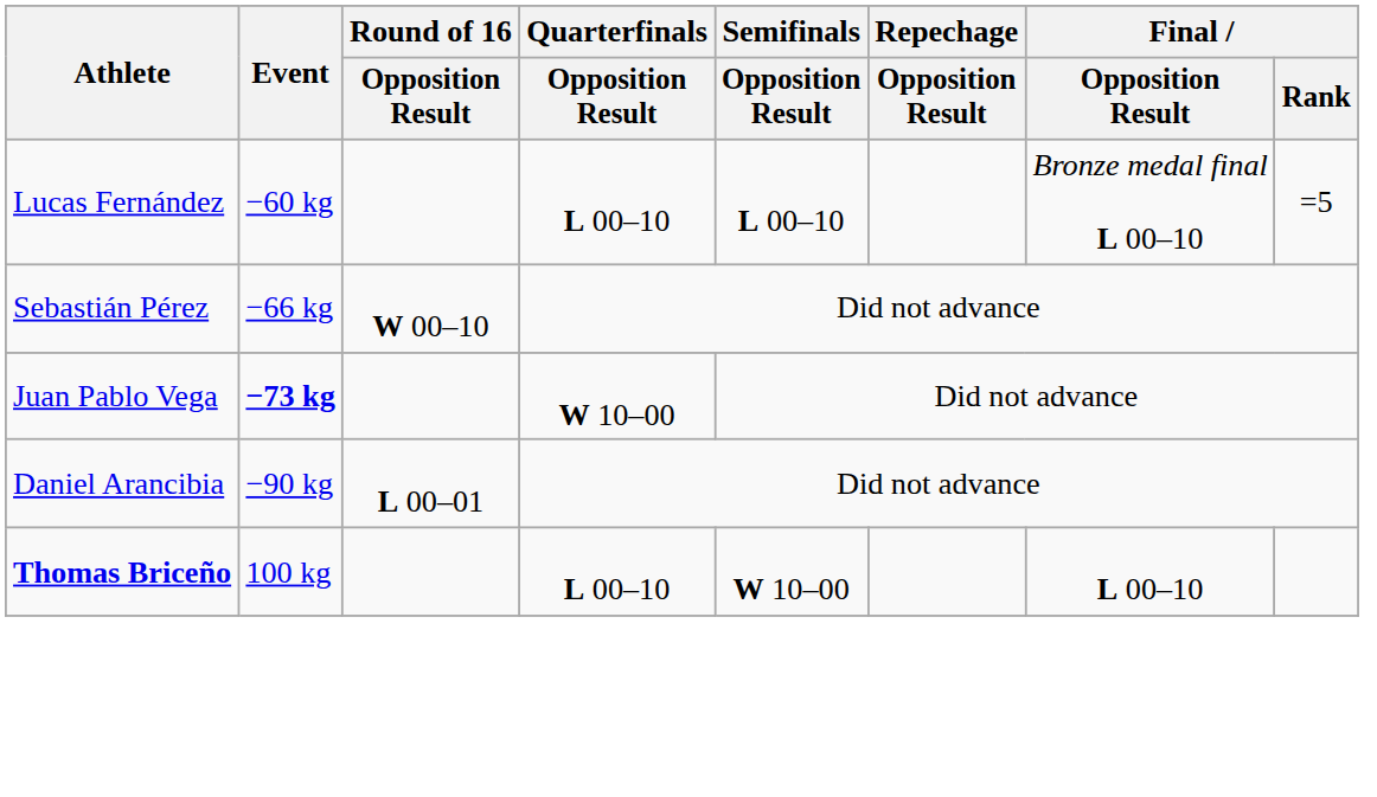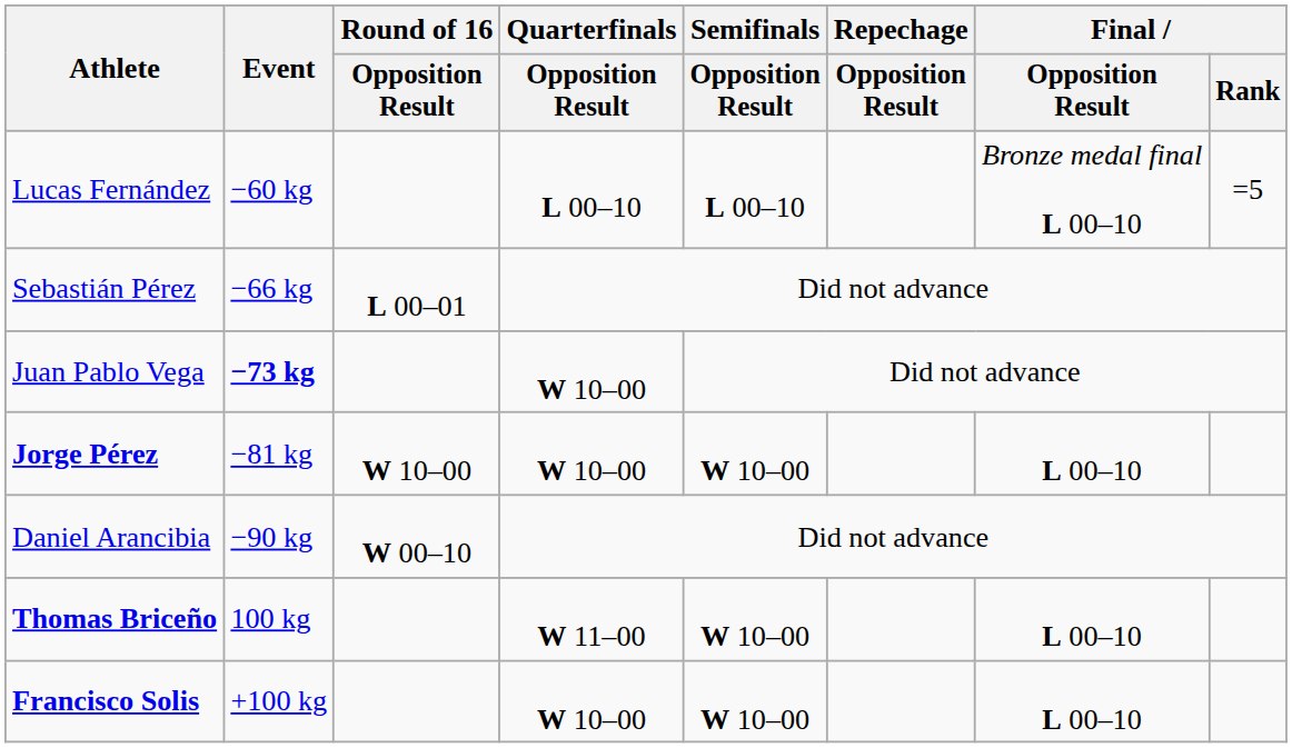Sebastián Pérez | Round of 16 / Opposition Result: W 00–10 -> L 00–01
+ row: Jorge Pérez | −81 kg | W 10–00 | W 10–00 | W 10–00 | L 00–10
Daniel Arancibia | Round of 16 / Opposition Result: L 00–01 -> W 00–10
Thomas Briceño | Quarterfinals / Opposition Result: L 00–10 -> W 11–00
+ row: Francisco Solis | +100 kg | W 10–00 | W 10–00 | L 00–10
